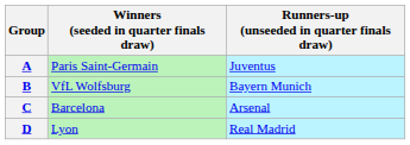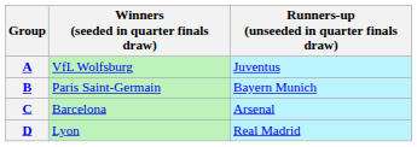A | Winners (seeded in quarter finals draw): Paris Saint-Germain -> VfL Wolfsburg
B | Winners (seeded in quarter finals draw): VfL Wolfsburg -> Paris Saint-Germain
